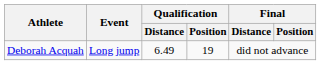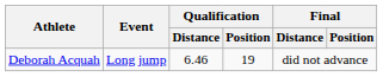Deborah Acquah | Qualification / Distance: 6.49 -> 6.46
